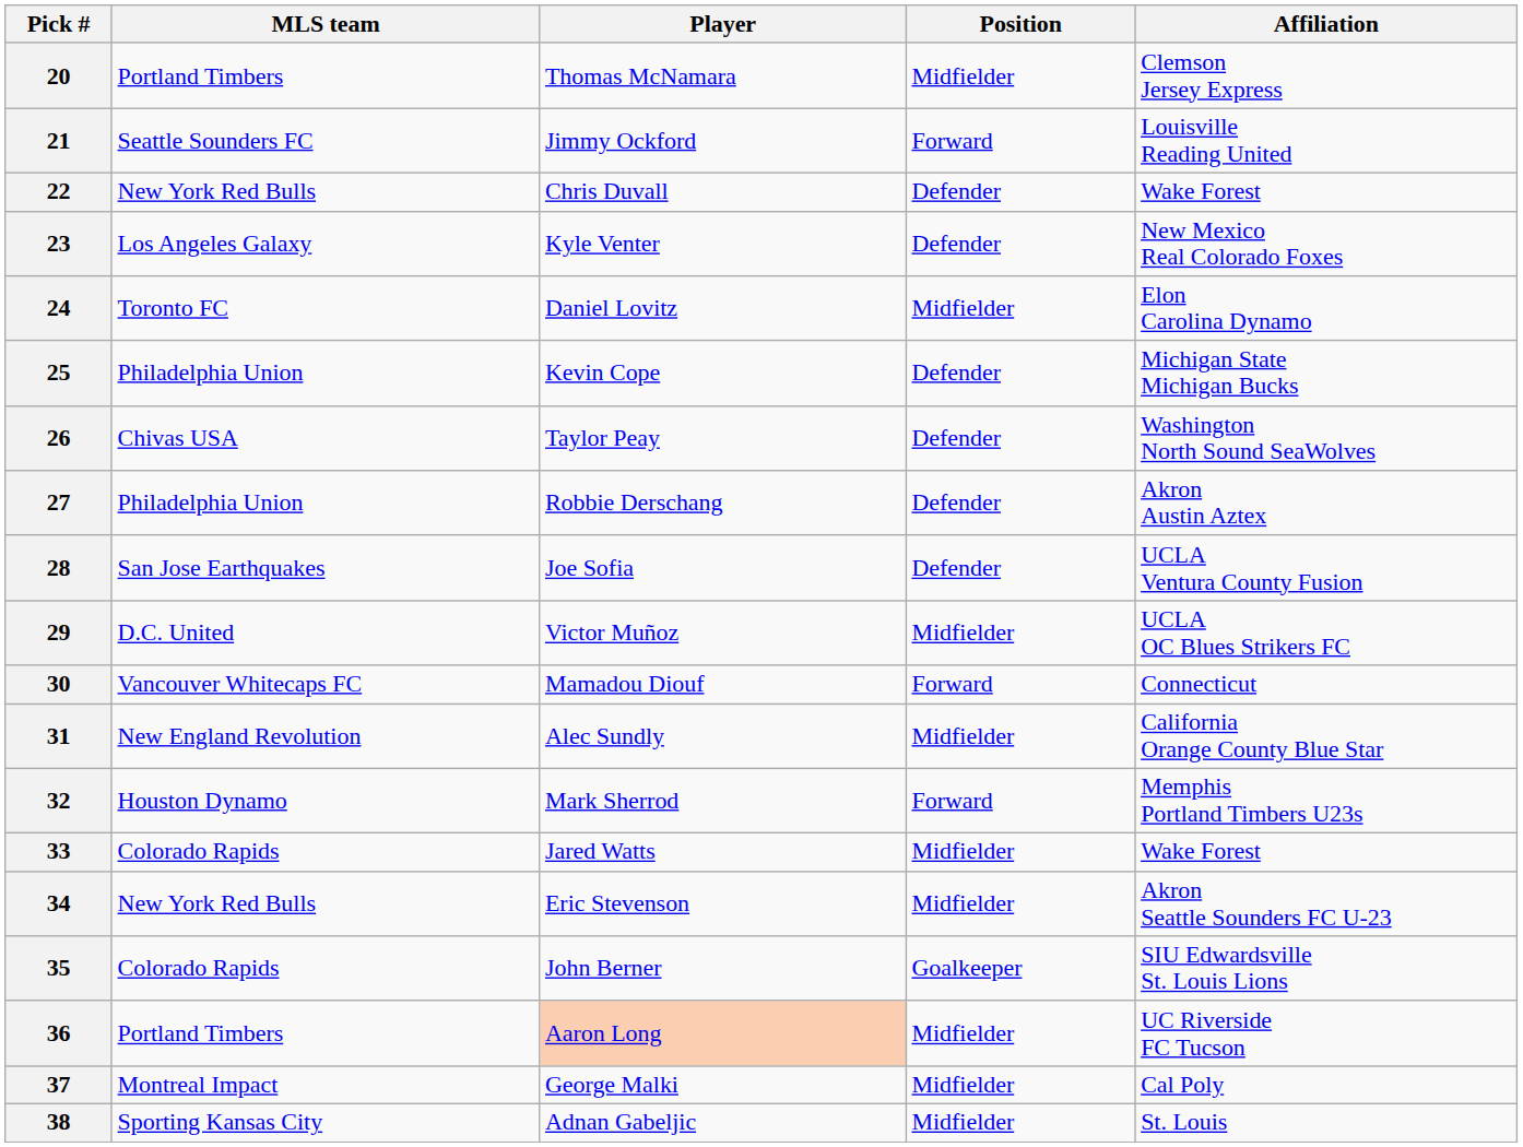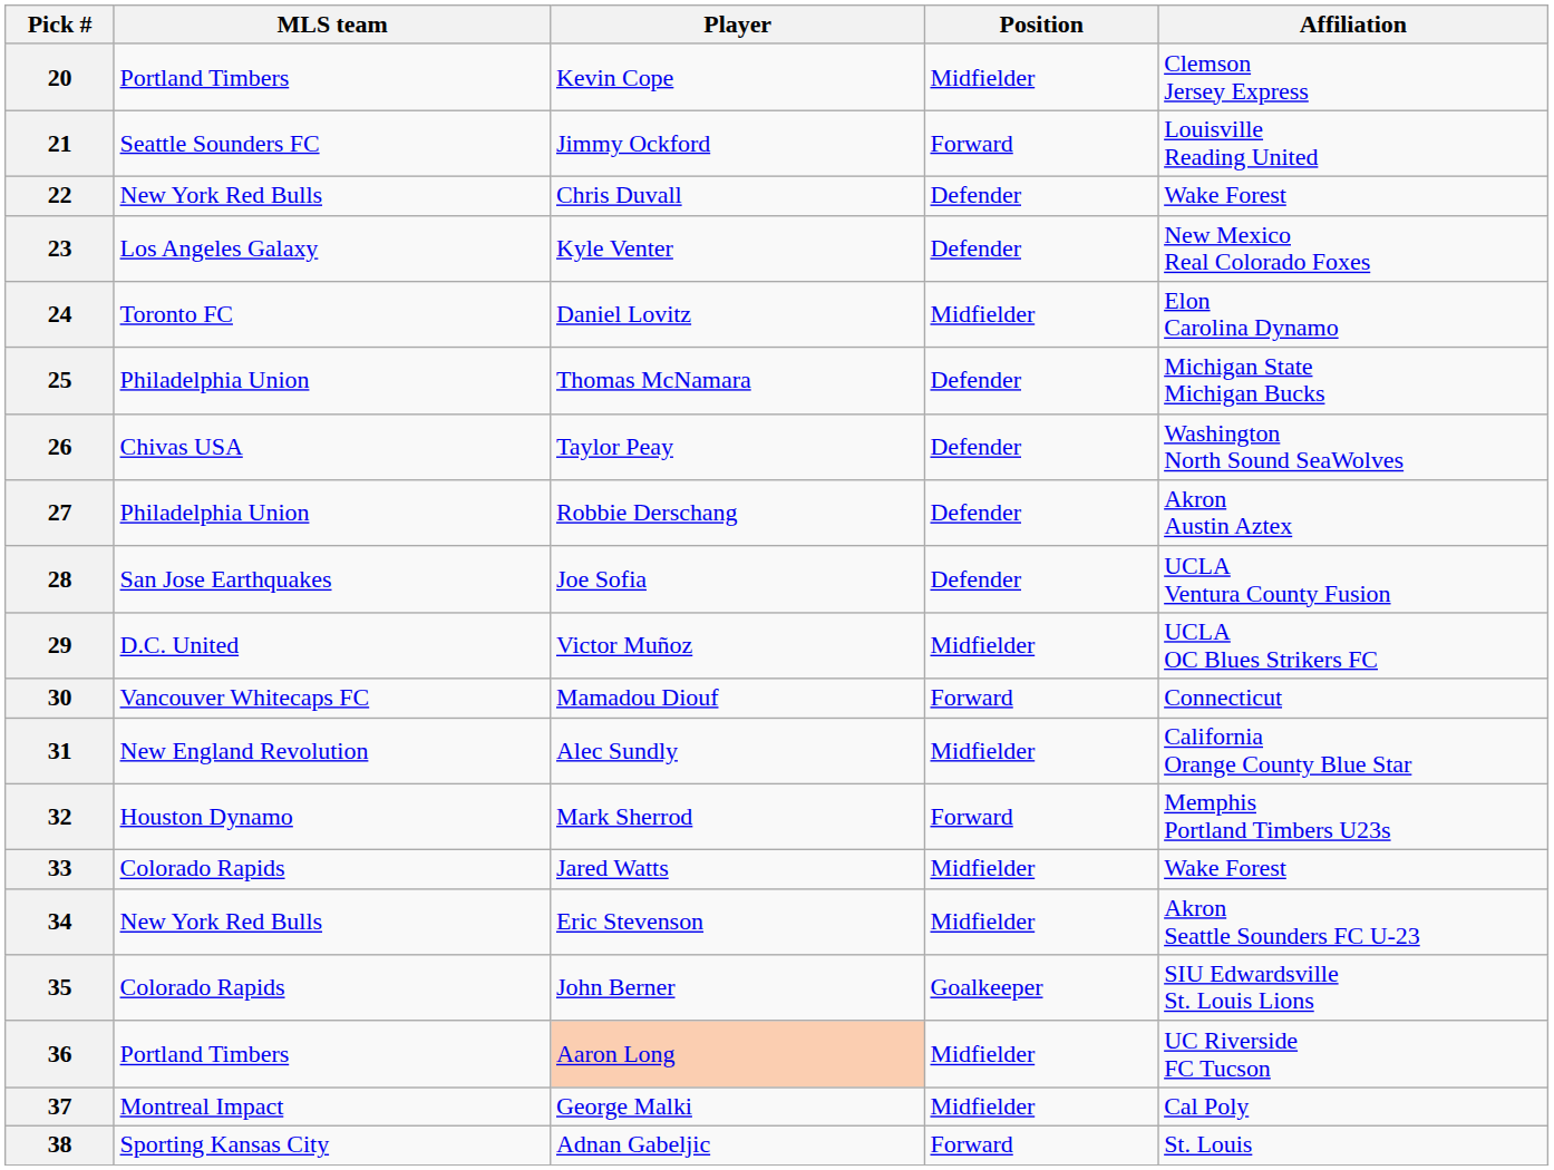20 | Player: Thomas McNamara -> Kevin Cope
25 | Player: Kevin Cope -> Thomas McNamara
38 | Position: Midfielder -> Forward
